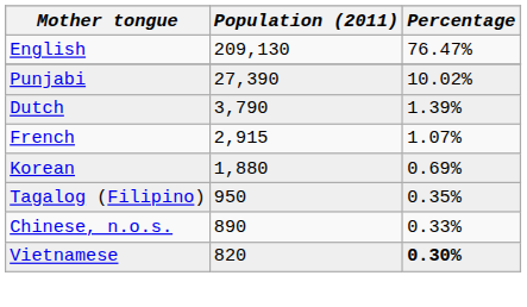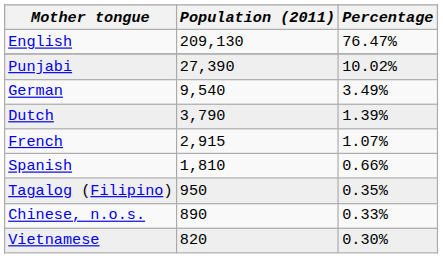+ row: German | 9,540 | 3.49%
- row: Korean | 1,880 | 0.69%
+ row: Spanish | 1,810 | 0.66%
Vietnamese | Percentage: bold -> normal
